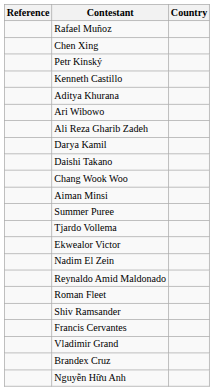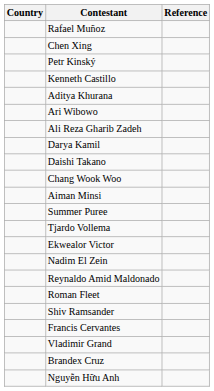columns swapped: Country <-> Reference
